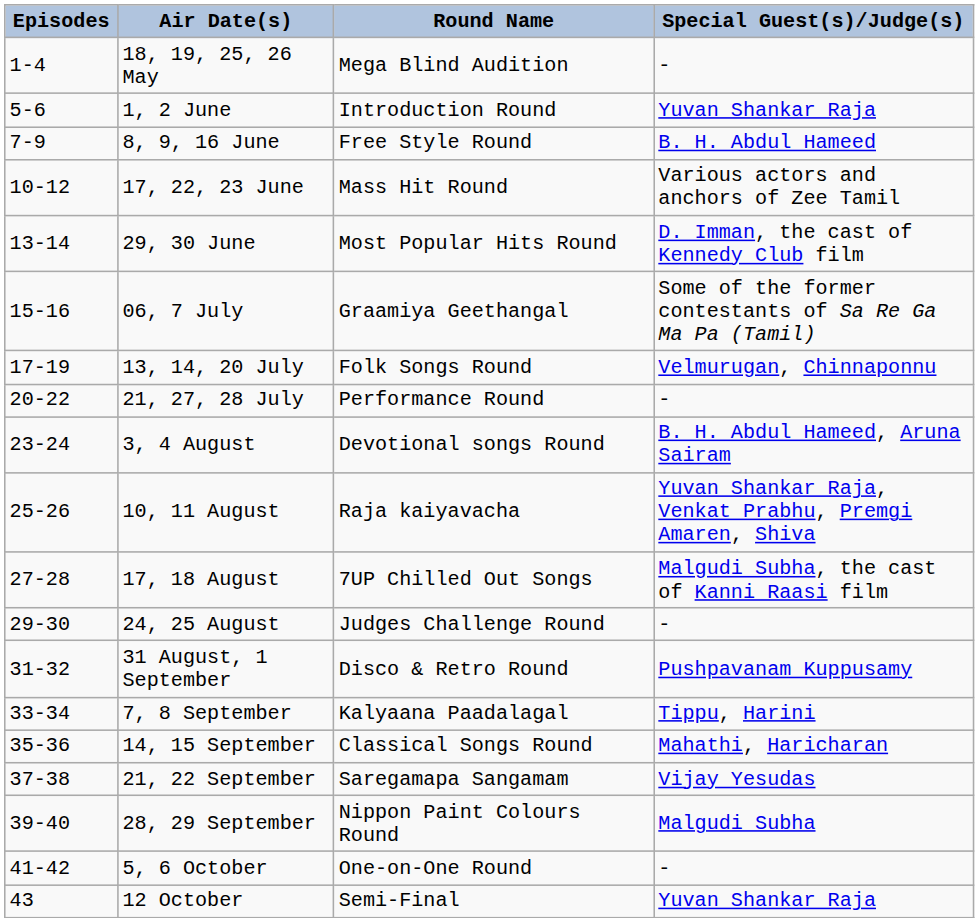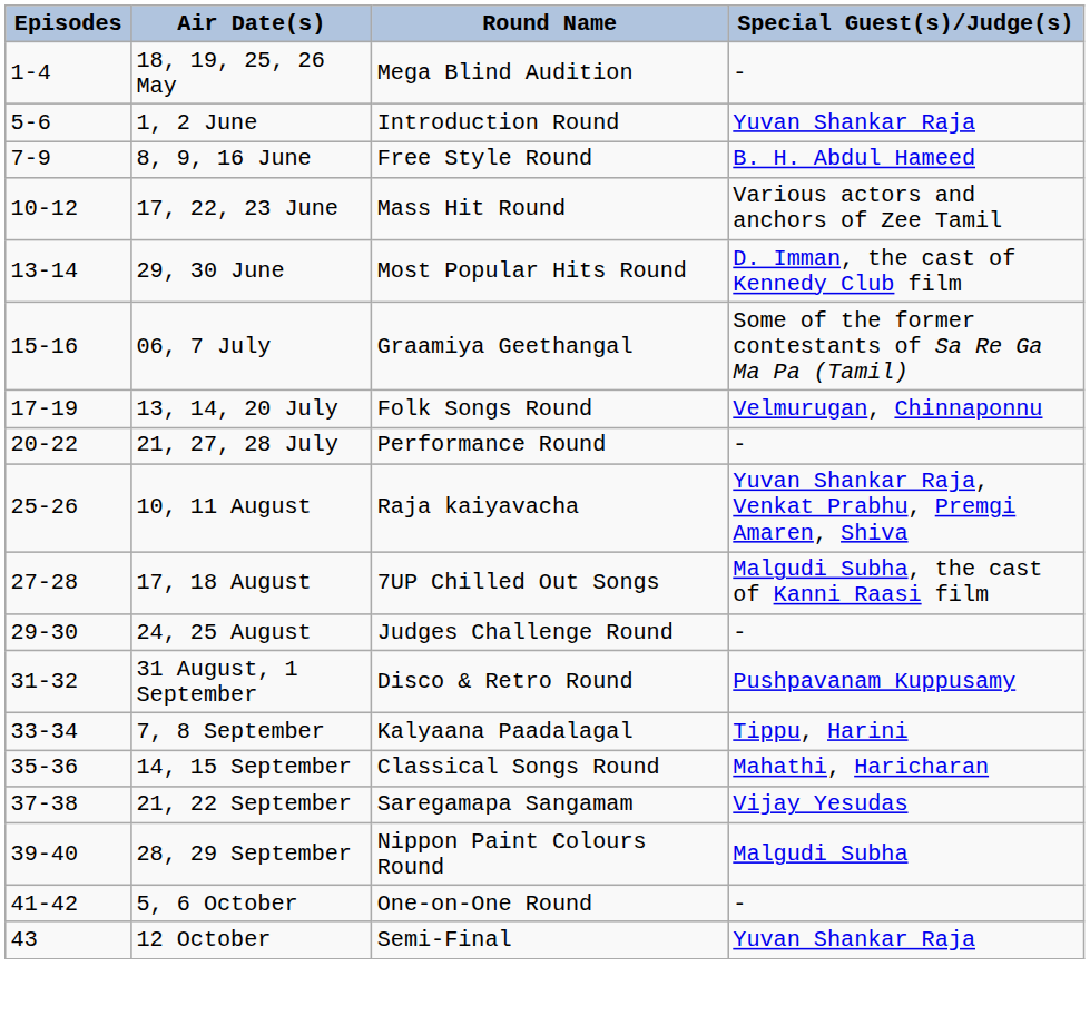- row: 23-24 | 3, 4 August | Devotional songs Round | B. H. Abdul Hameed, Aruna Sairam
